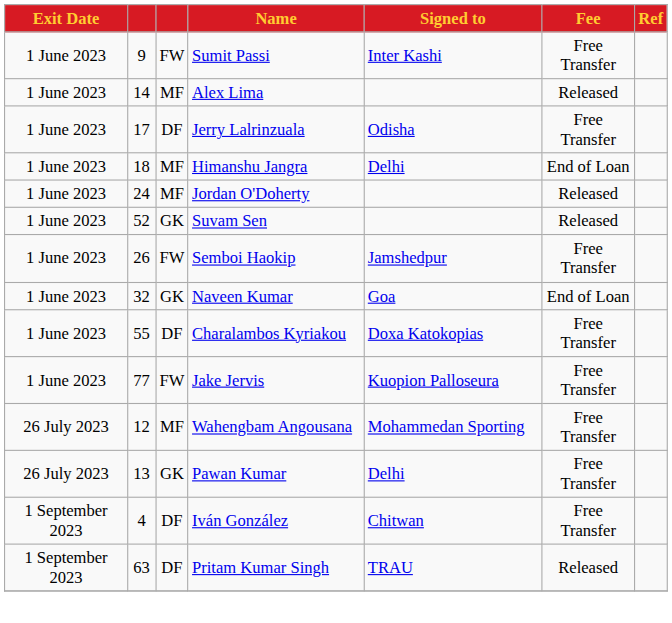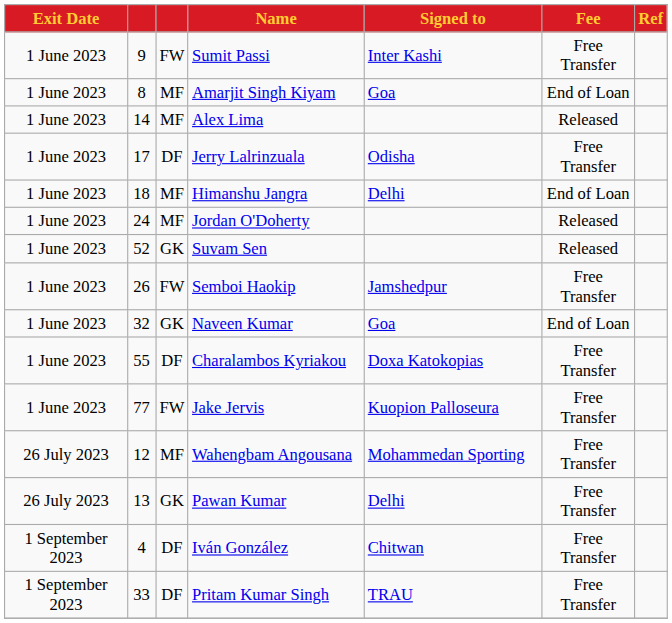+ row: 1 June 2023 | 8 | MF | Amarjit Singh Kiyam | Goa | End of Loan
Pritam Kumar Singh | column 2: 63 -> 33
Pritam Kumar Singh | Fee: Released -> Free Transfer
